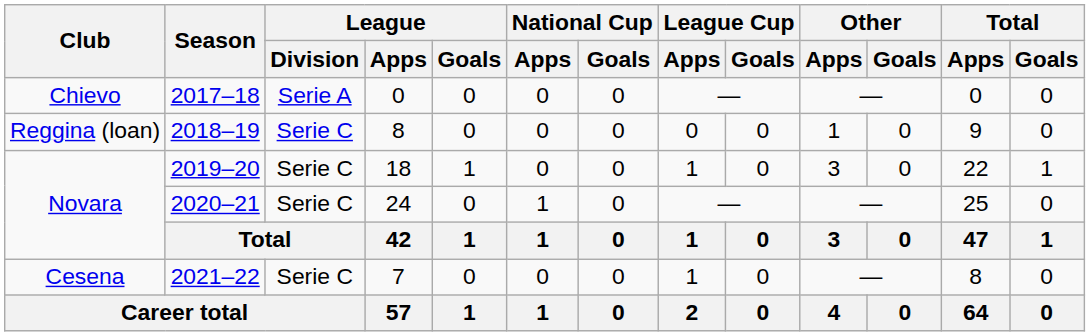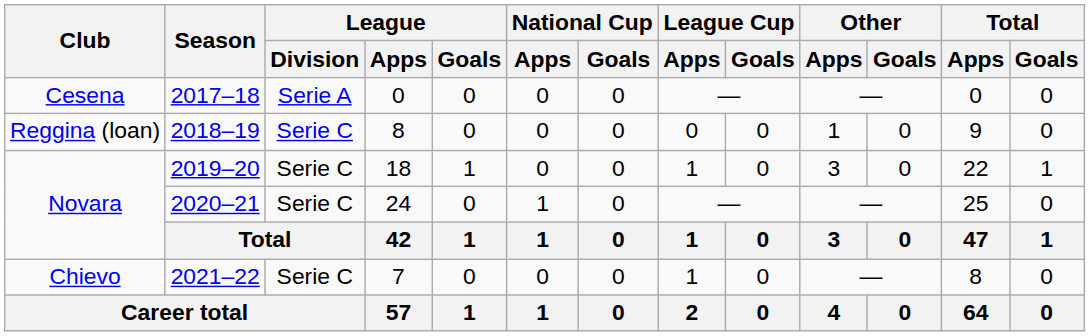2017–18 | Club: Chievo -> Cesena
2021–22 | Club: Cesena -> Chievo
